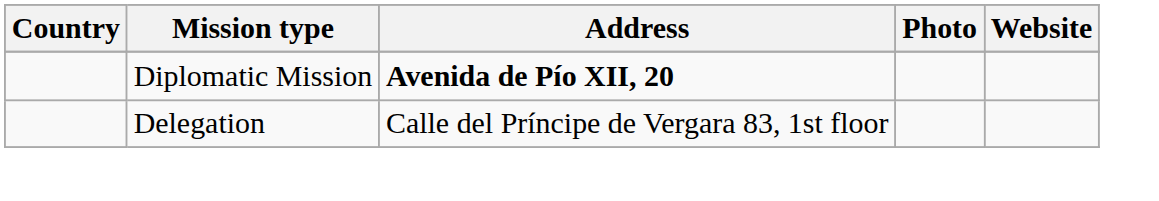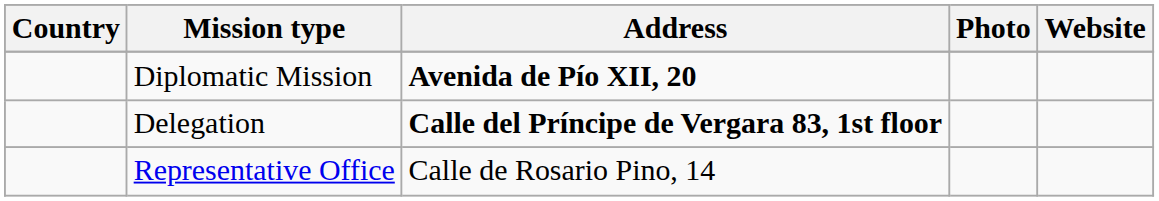Delegation | Address: normal -> bold
+ row: Representative Office | Calle de Rosario Pino, 14
